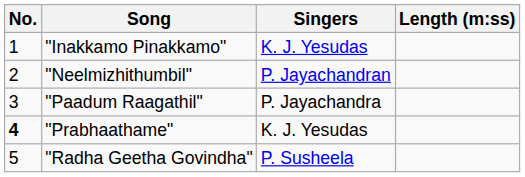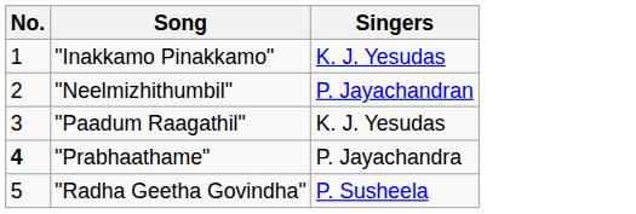- column: Length (m:ss)
"Paadum Raagathil" | Singers: P. Jayachandra -> K. J. Yesudas
"Prabhaathame" | Singers: K. J. Yesudas -> P. Jayachandra
